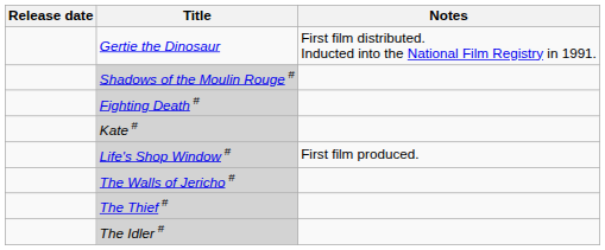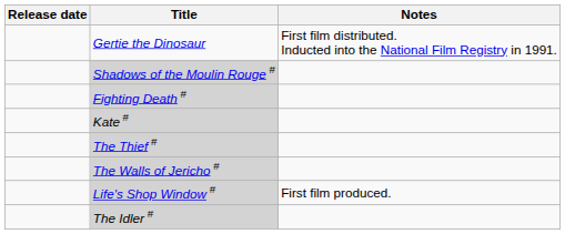rows swapped: Life's Shop Window # <-> The Thief #
